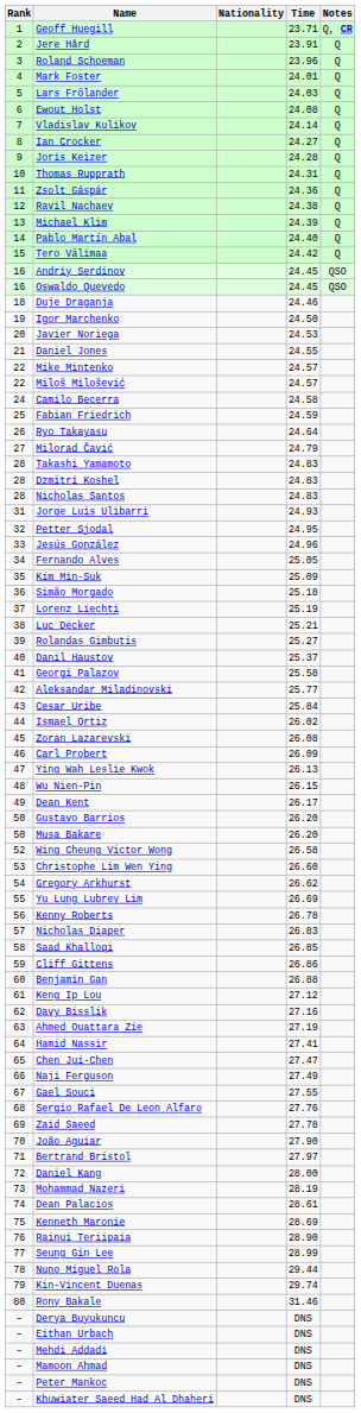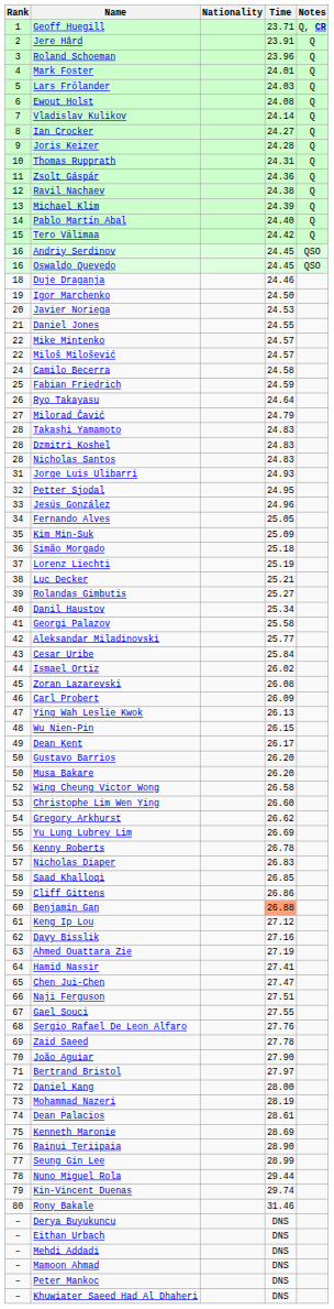Danil Haustov | Time: 25.37 -> 25.34
Benjamin Gan | Time: no background -> lightsalmon background
Naji Ferguson | Time: 27.49 -> 27.51
